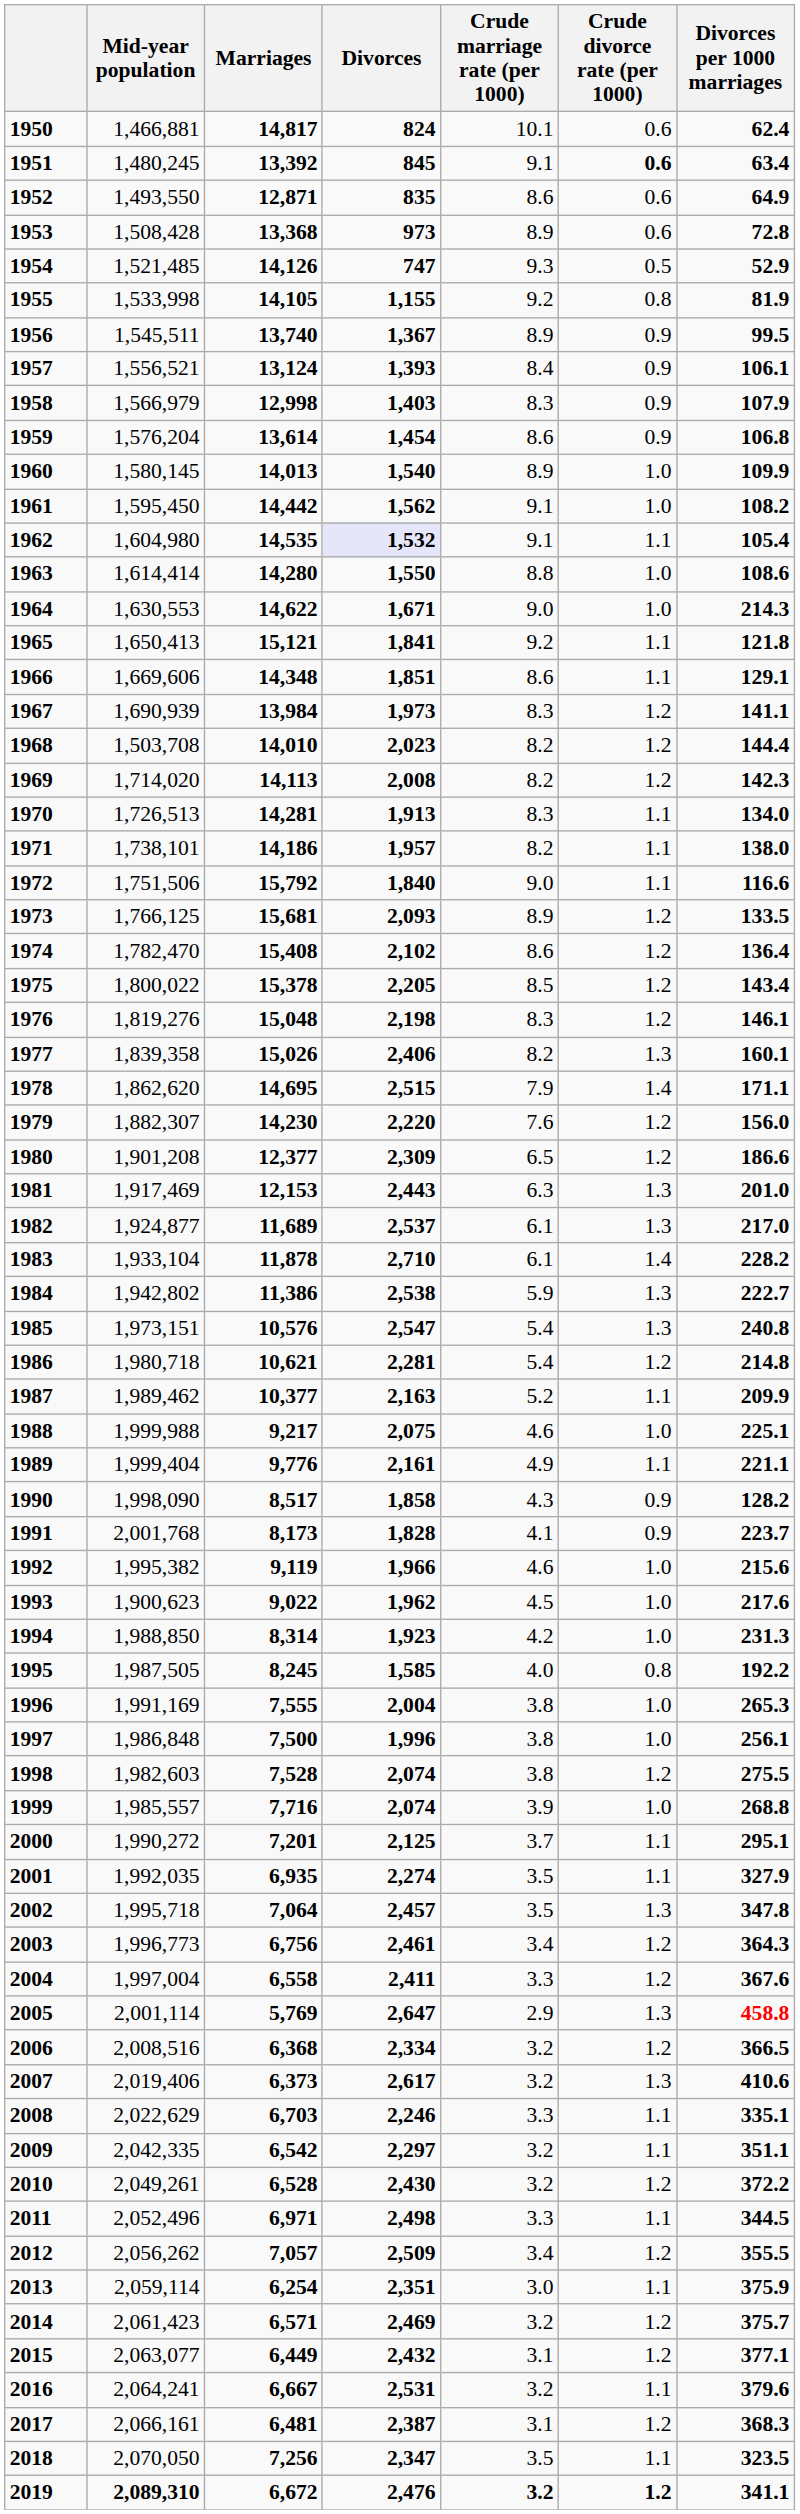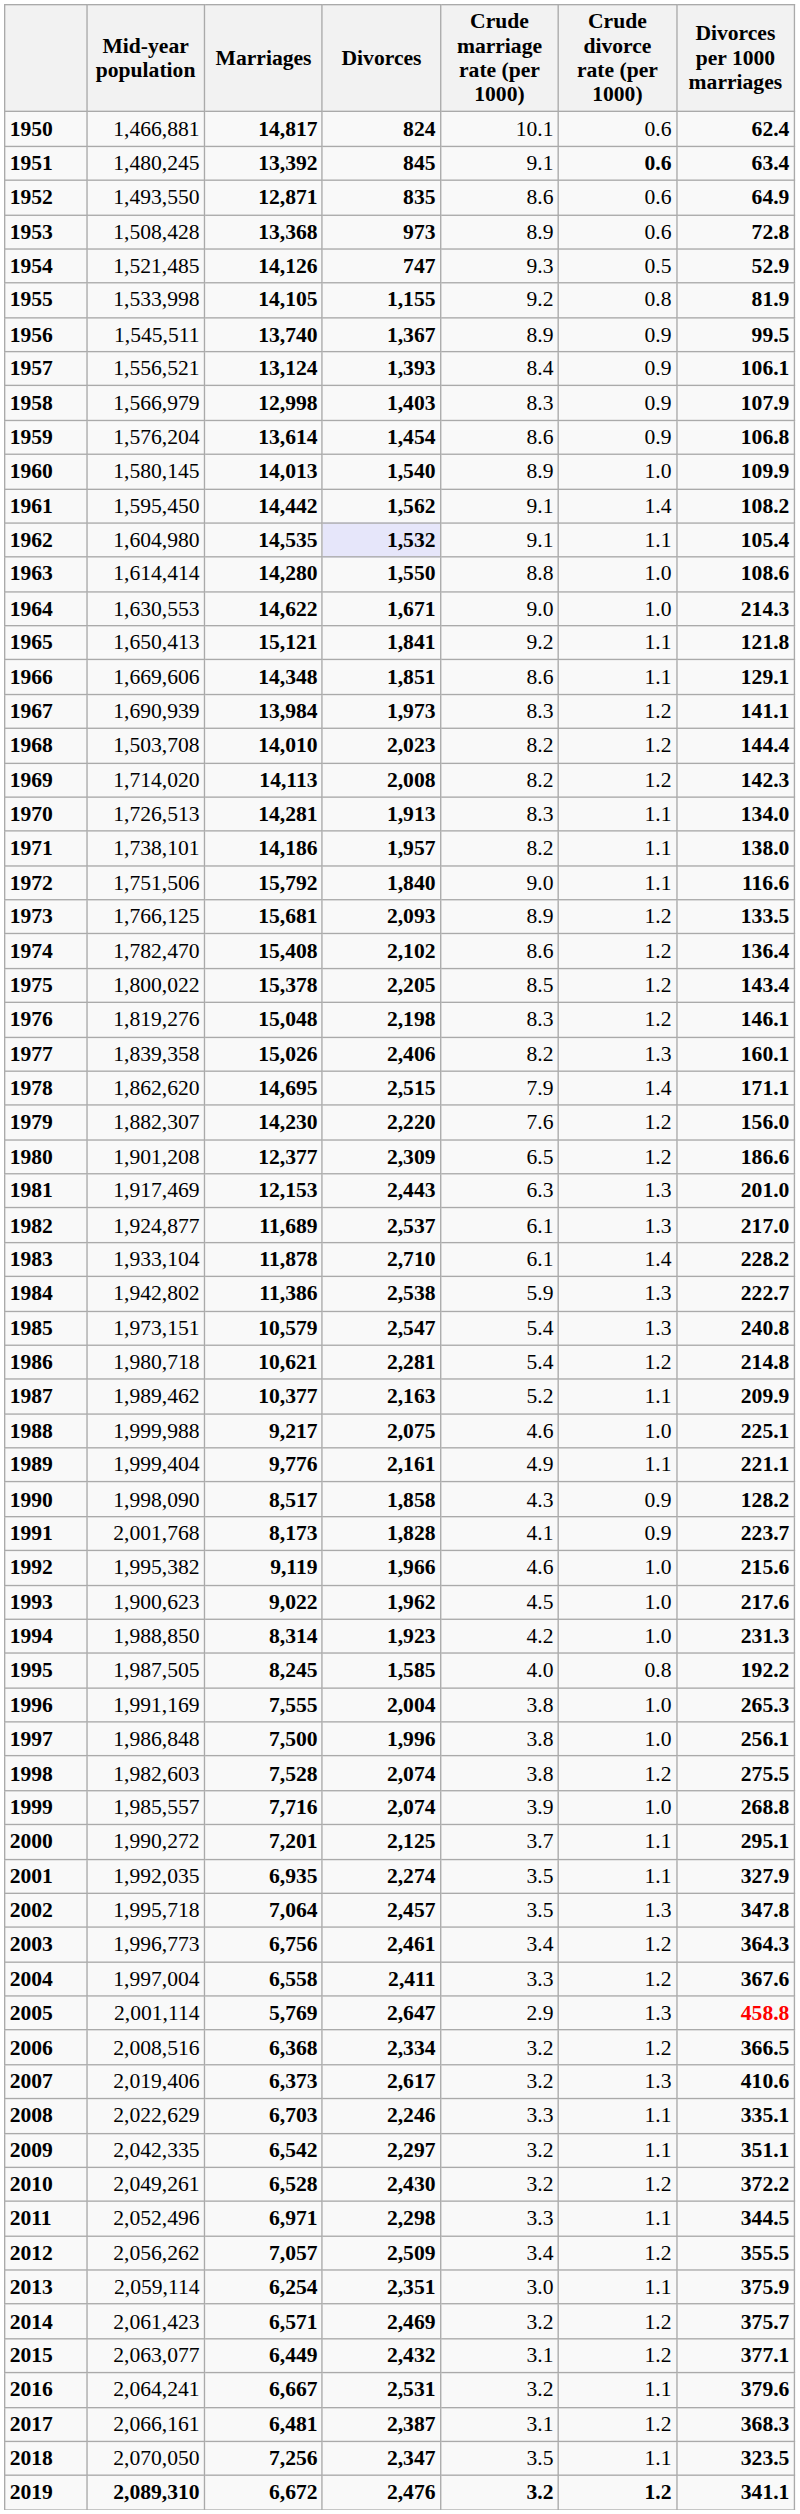1961 | Crude divorce rate (per 1000): 1.0 -> 1.4
1985 | Marriages: 10,576 -> 10,579
2011 | Divorces: 2,498 -> 2,298
